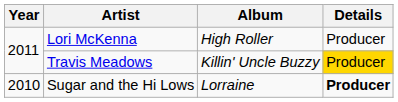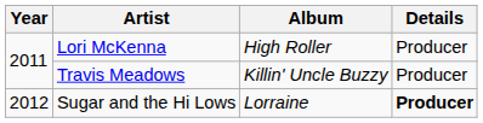Travis Meadows | Details: gold background -> no background
Sugar and the Hi Lows | Year: 2010 -> 2012
